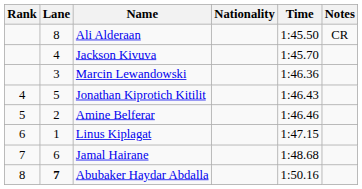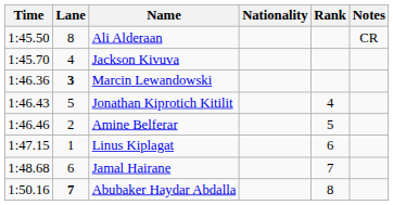columns swapped: Rank <-> Time
Marcin Lewandowski | Lane: normal -> bold
